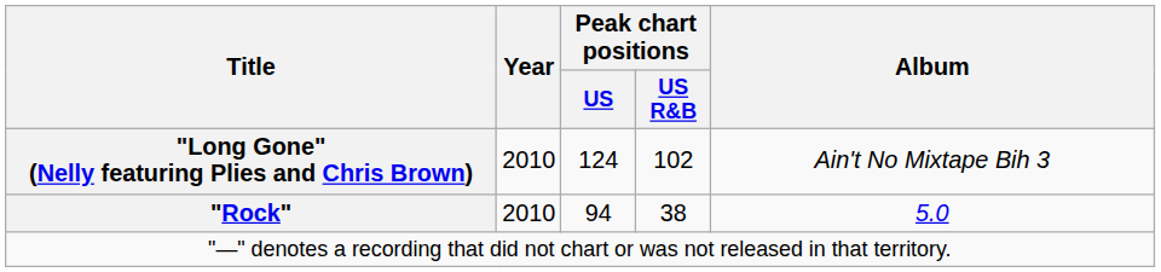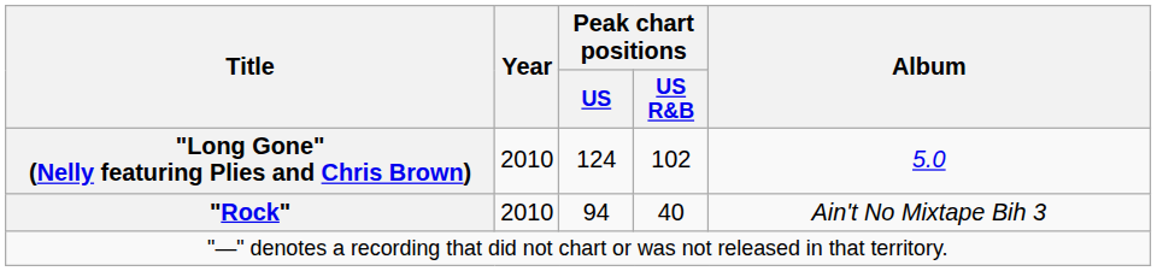"Long Gone" (Nelly featuring Plies and Chris Brown) | Album: Ain't No Mixtape Bih 3 -> 5.0
"Rock" | Peak chart positions / US R&B: 38 -> 40
"Rock" | Album: 5.0 -> Ain't No Mixtape Bih 3
